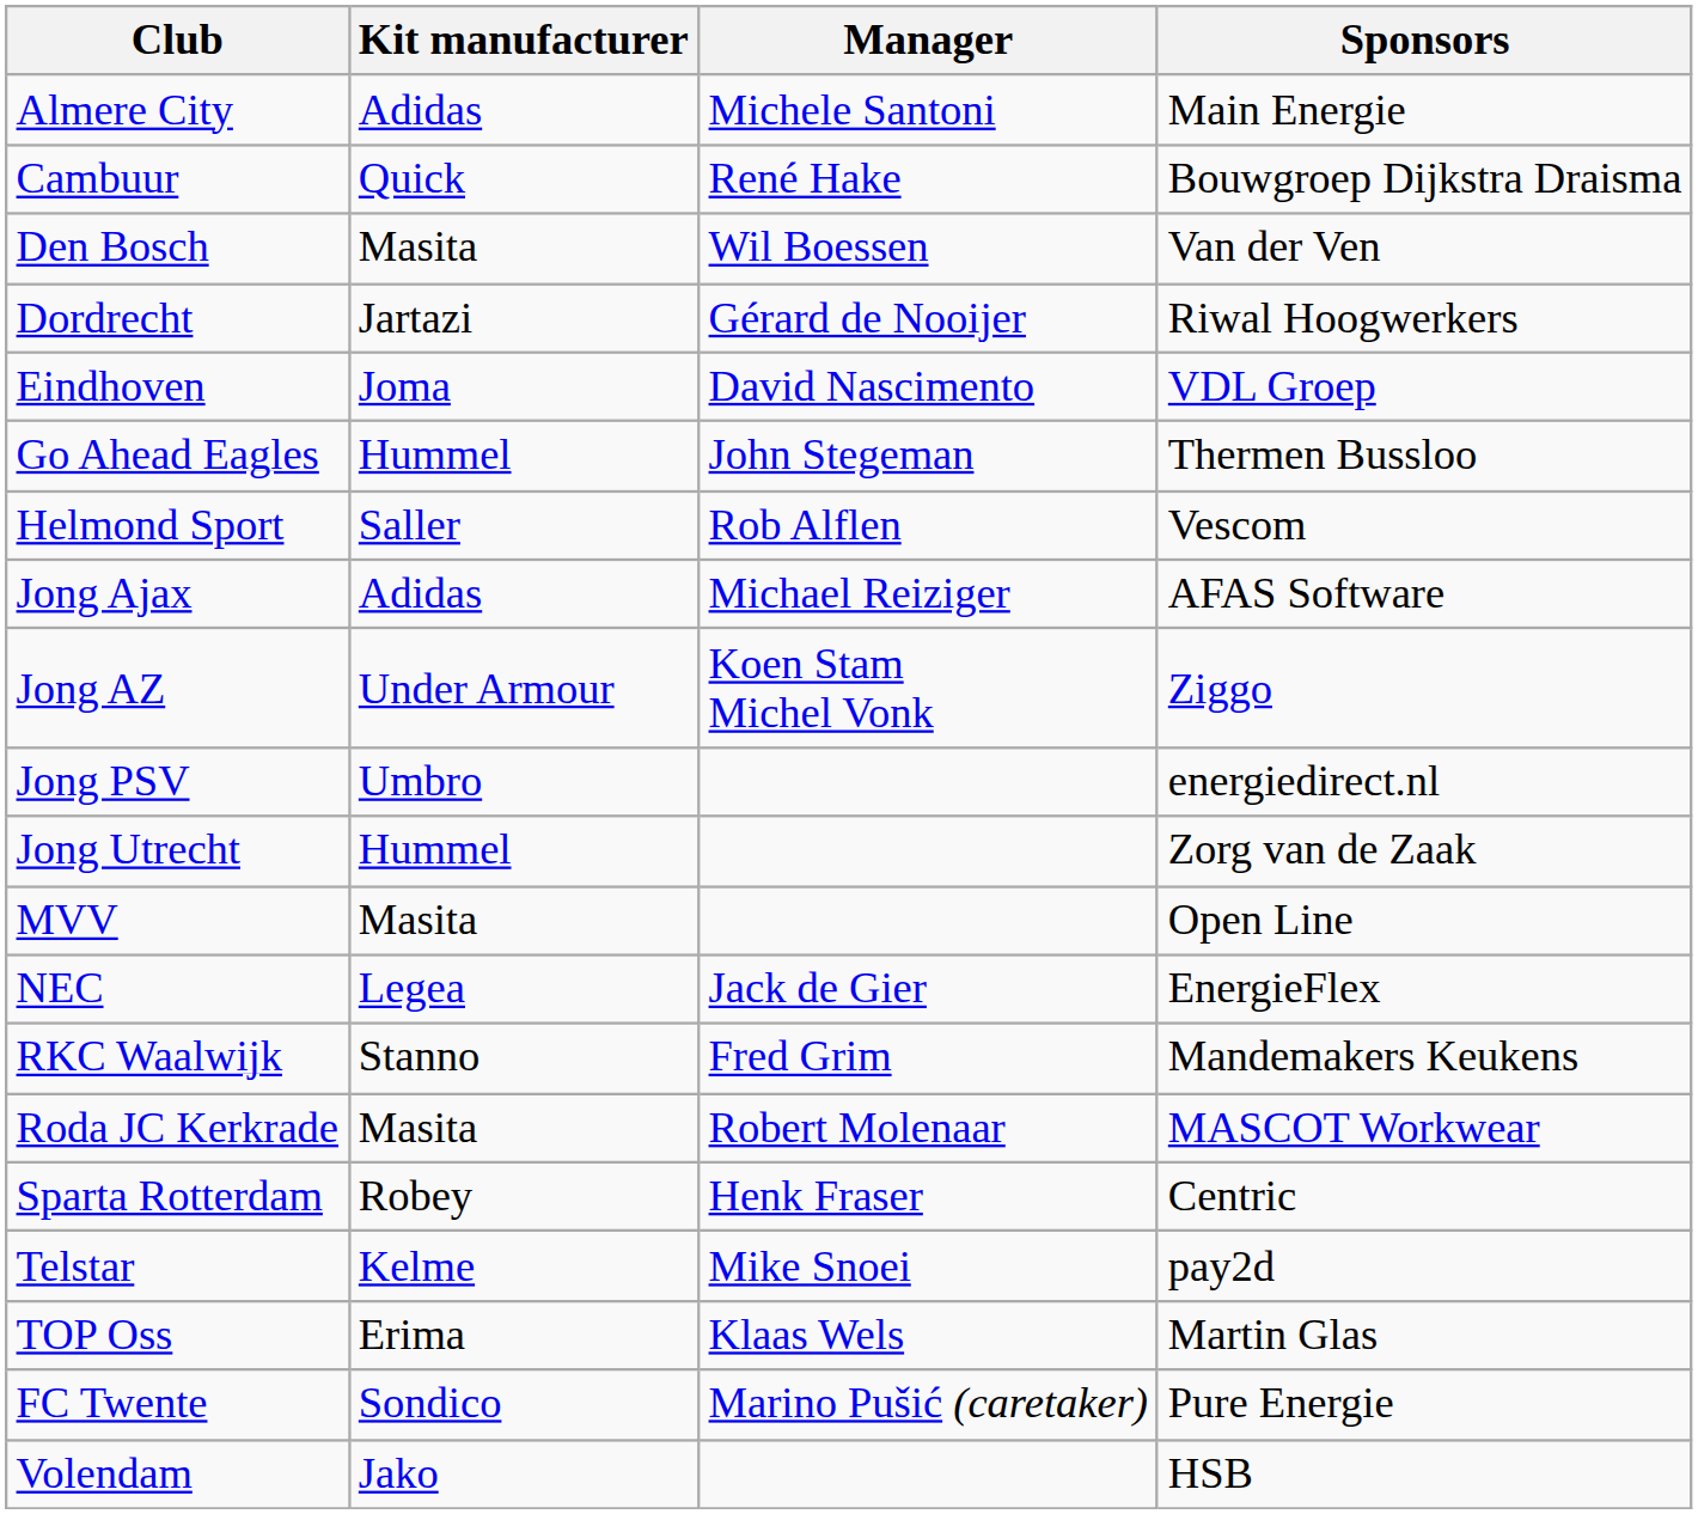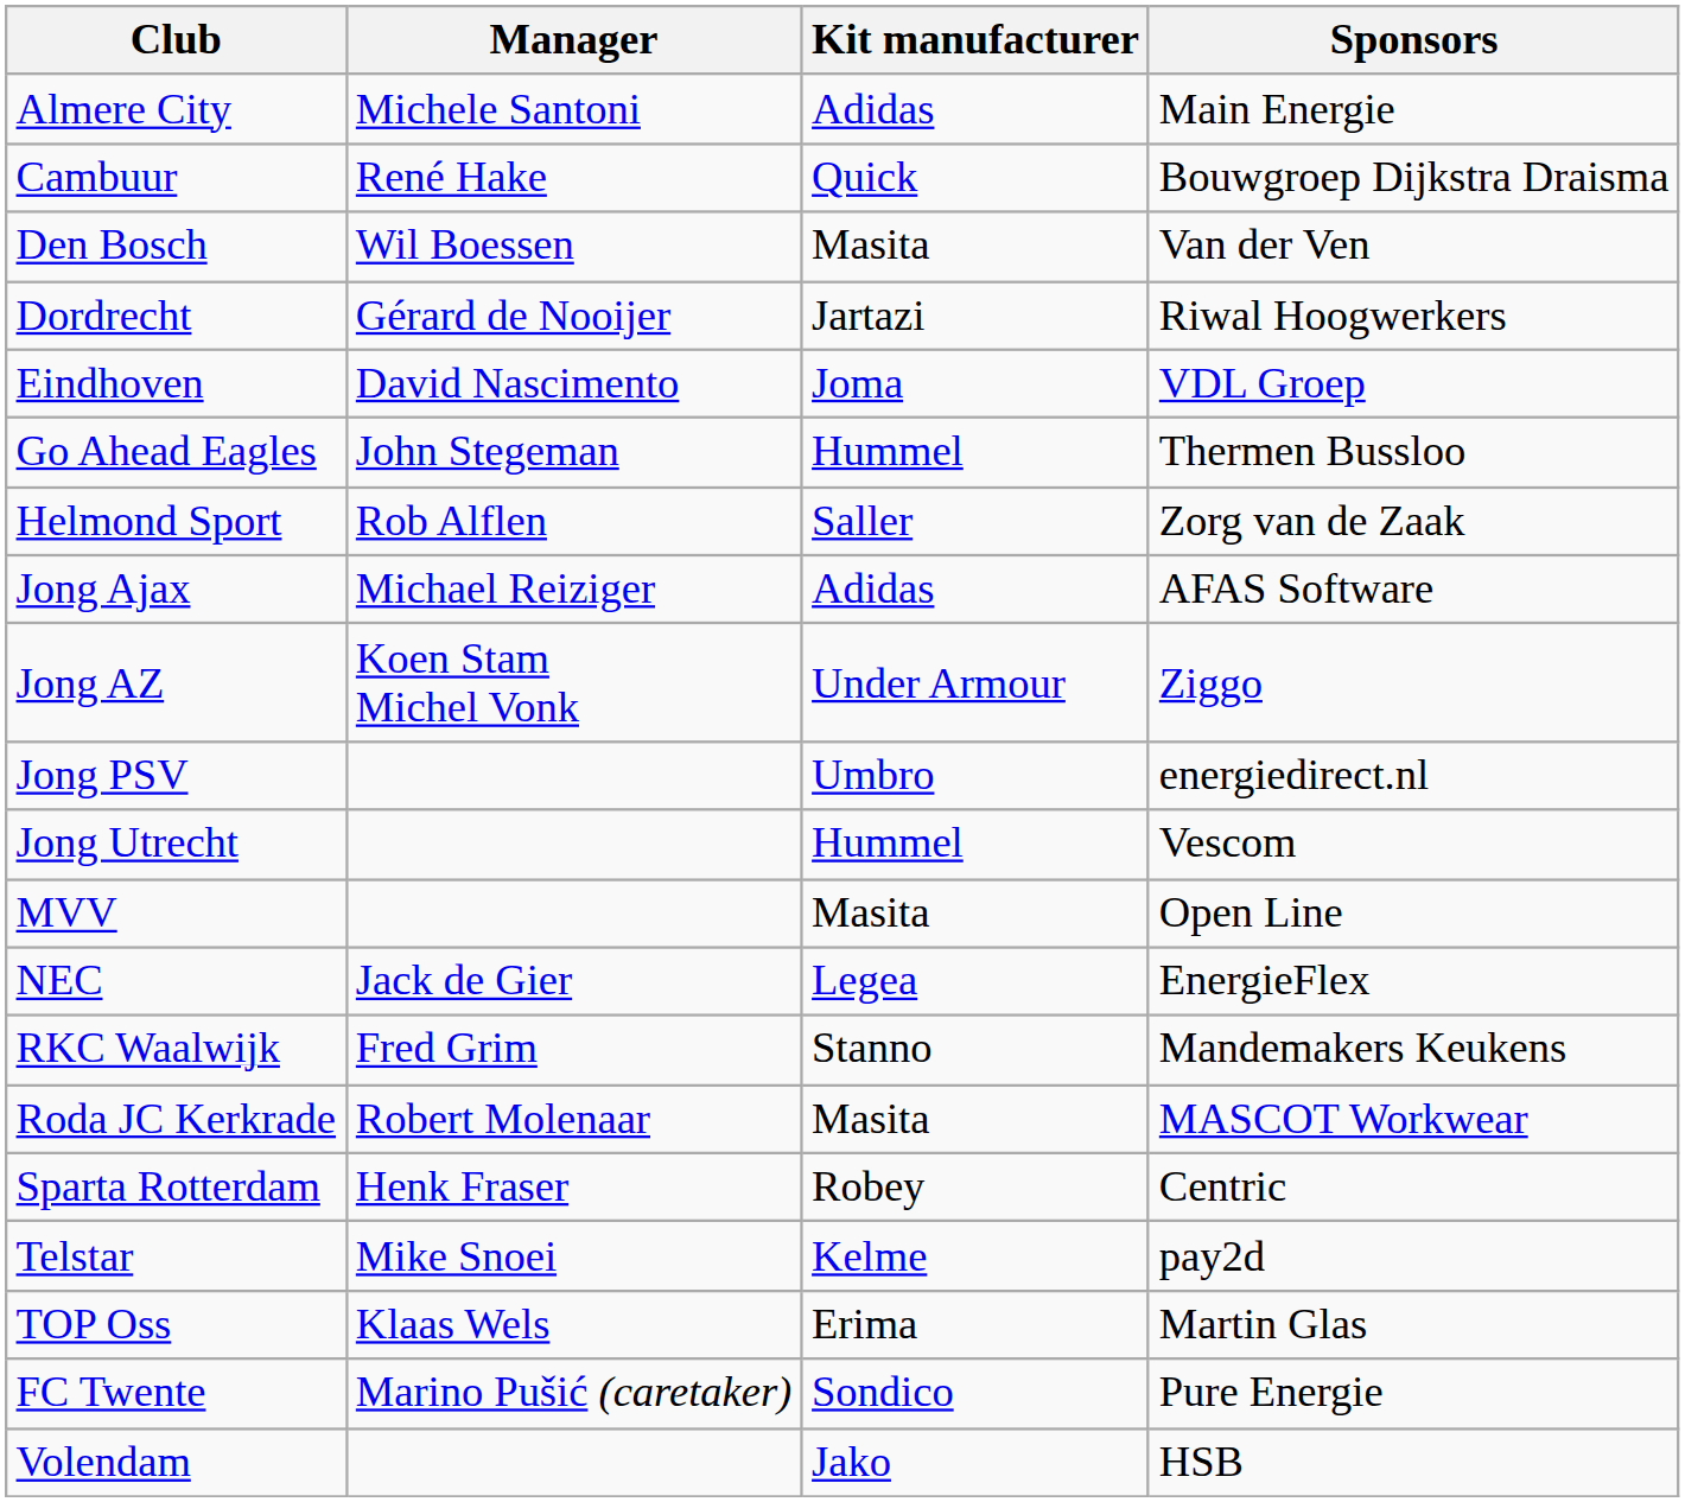columns swapped: Manager <-> Kit manufacturer
Helmond Sport | Sponsors: Vescom -> Zorg van de Zaak
Jong Utrecht | Sponsors: Zorg van de Zaak -> Vescom
